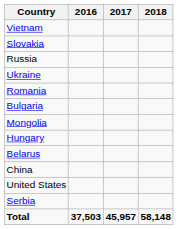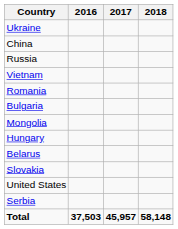rows swapped: Ukraine <-> Vietnam
rows swapped: Slovakia <-> China
